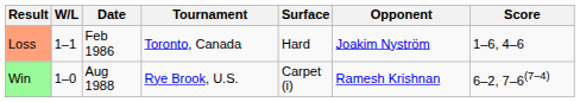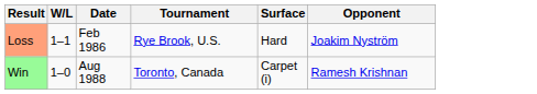- column: Score | 1–6, 4–6 | 6–2, 7–6(7–4)
Loss | Tournament: Toronto, Canada -> Rye Brook, U.S.
Win | Tournament: Rye Brook, U.S. -> Toronto, Canada
